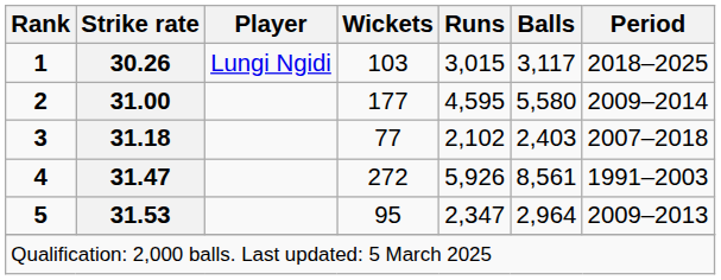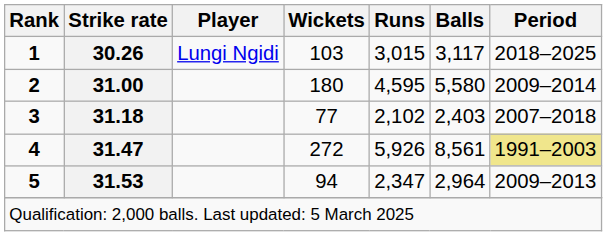2 | Wickets: 177 -> 180
4 | Period: no background -> khaki background
5 | Wickets: 95 -> 94
